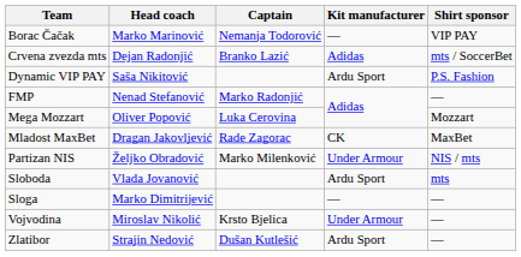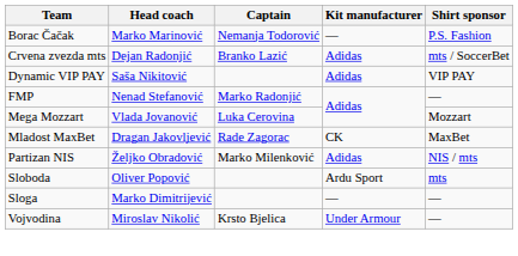Borac Čačak | Shirt sponsor: VIP PAY -> P.S. Fashion
Dynamic VIP PAY | Kit manufacturer: Ardu Sport -> Adidas
Dynamic VIP PAY | Shirt sponsor: P.S. Fashion -> VIP PAY
Mega Mozzart | Head coach: Oliver Popović -> Vlada Jovanović
Partizan NIS | Kit manufacturer: Under Armour -> Adidas
Sloboda | Head coach: Vlada Jovanović -> Oliver Popović
- row: Zlatibor | Strajin Nedović | Dušan Kutlešić | Ardu Sport | —
